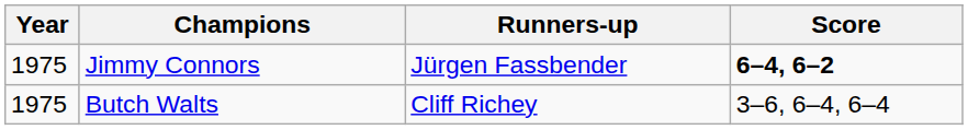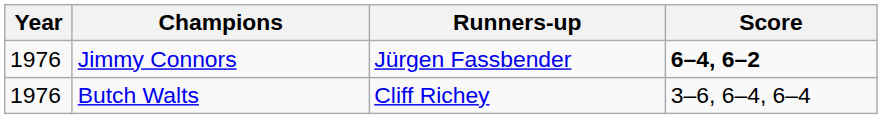Jimmy Connors | Year: 1975 -> 1976
Butch Walts | Year: 1975 -> 1976
